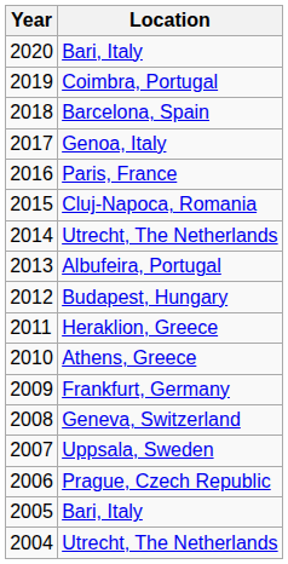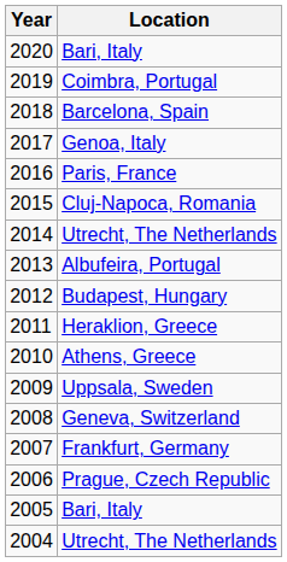2009 | Location: Frankfurt, Germany -> Uppsala, Sweden
2007 | Location: Uppsala, Sweden -> Frankfurt, Germany
